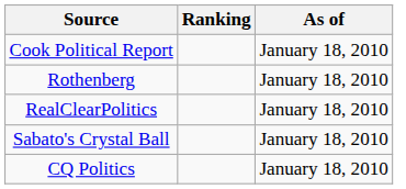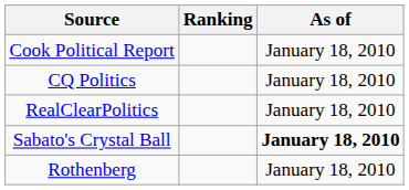rows swapped: Rothenberg <-> CQ Politics
Sabato's Crystal Ball | As of: normal -> bold
